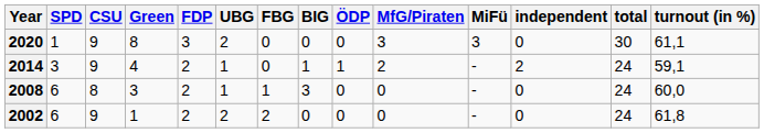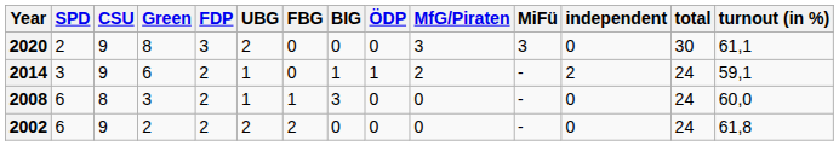2020 | SPD: 1 -> 2
2014 | Green: 4 -> 6
2002 | Green: 1 -> 2
